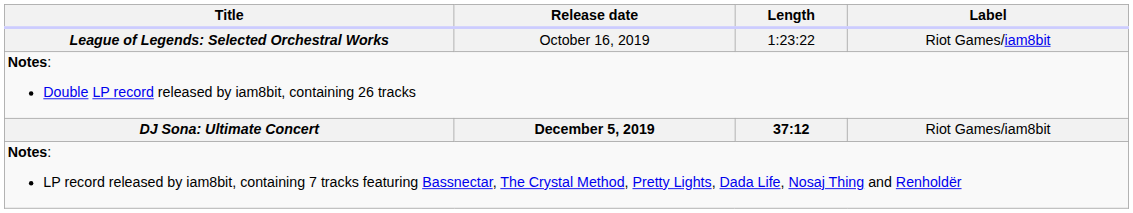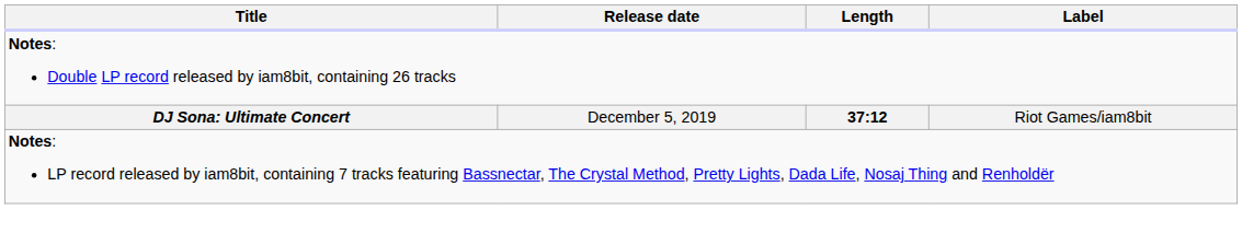- row: League of Legends: Selected Orchestral Works | October 16, 2019 | 1:23:22 | Riot Games/iam8bit
DJ Sona: Ultimate Concert | Release date: bold -> normal
